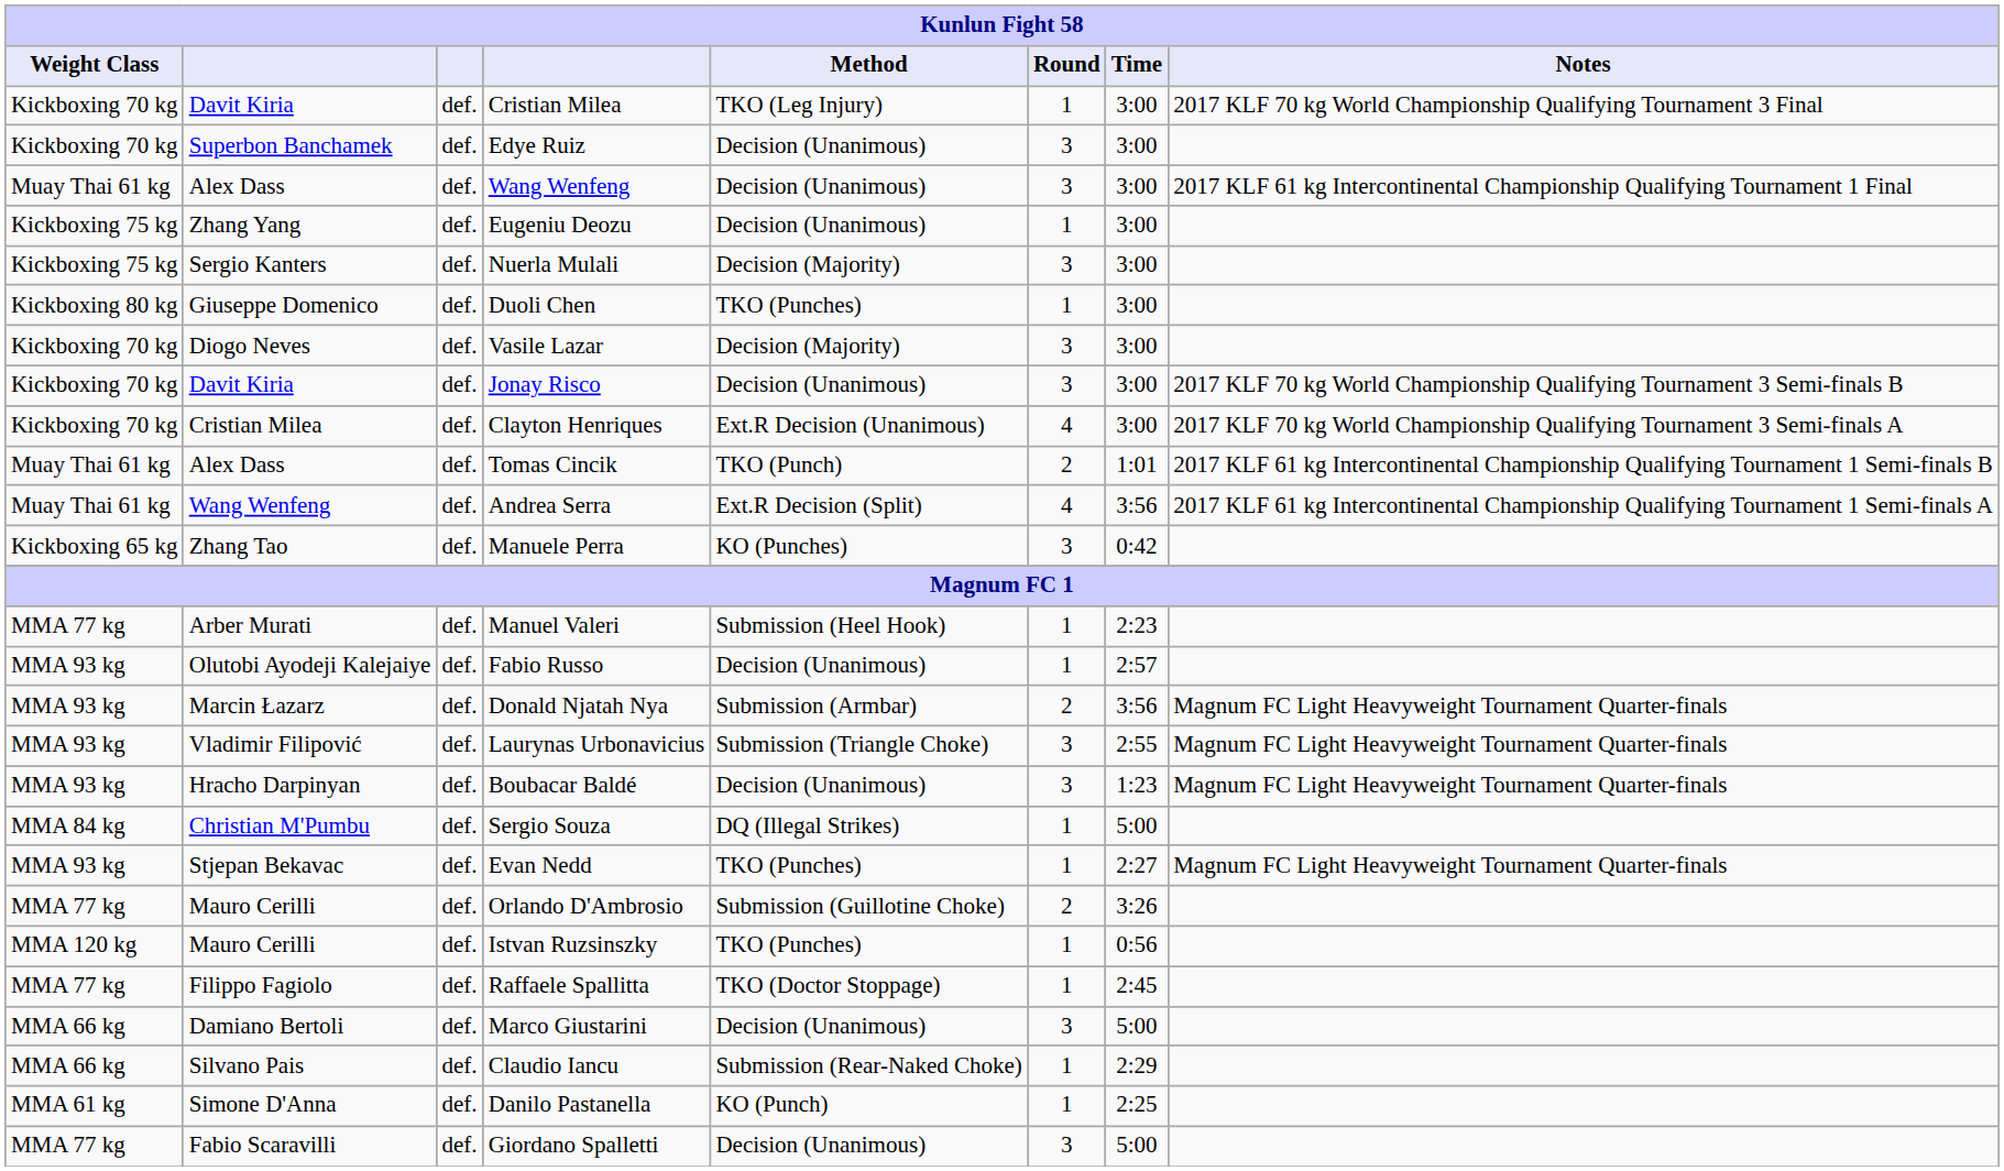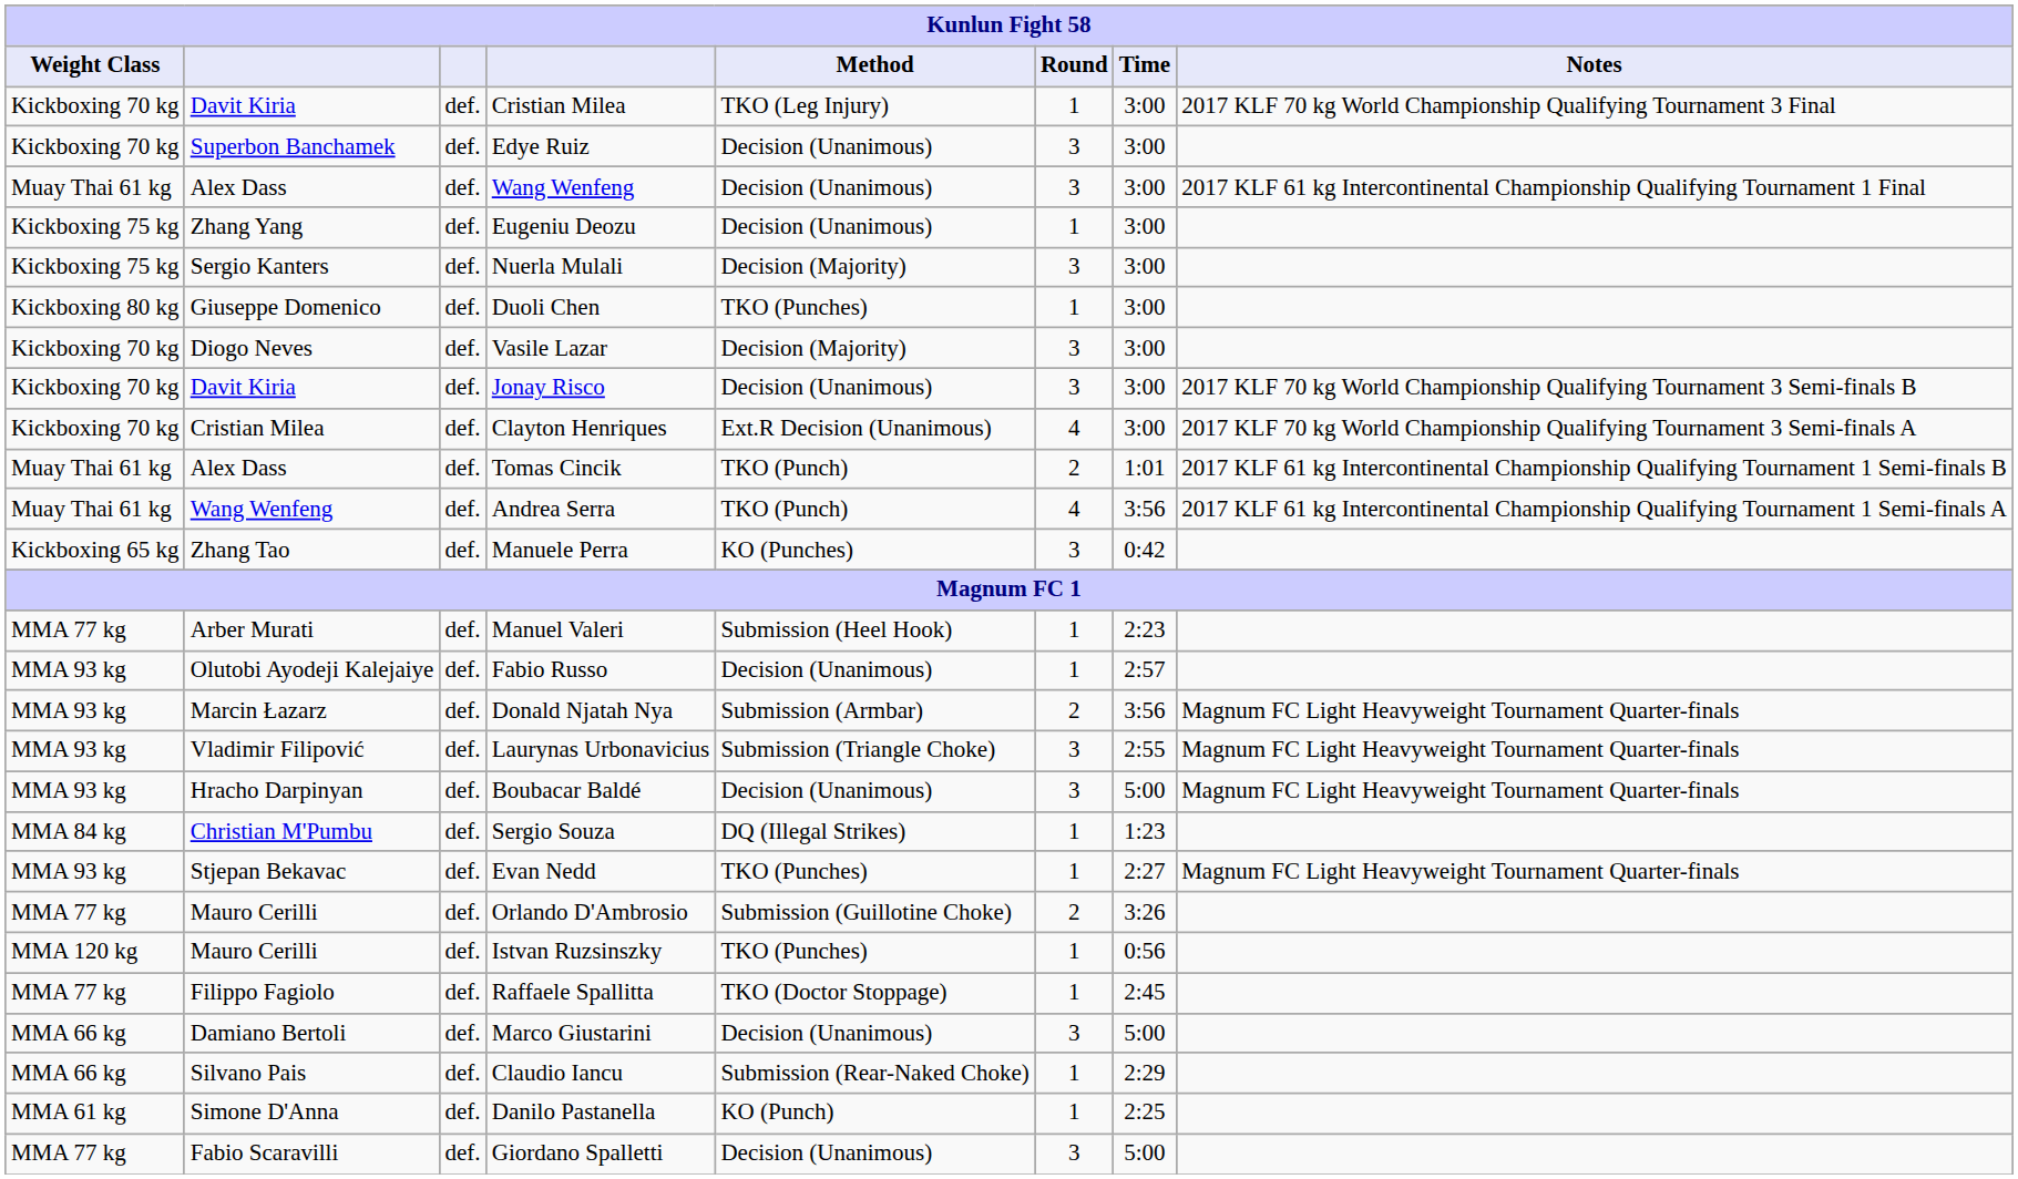Andrea Serra | Method: Ext.R Decision (Split) -> TKO (Punch)
Boubacar Baldé | Time: 1:23 -> 5:00
Sergio Souza | Time: 5:00 -> 1:23
